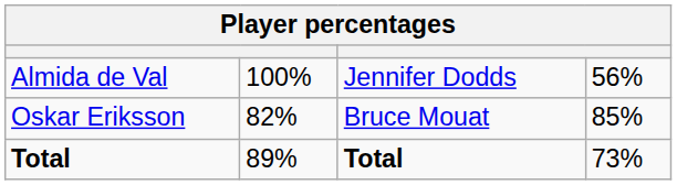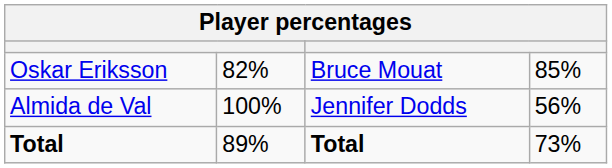rows swapped: Almida de Val <-> Oskar Eriksson
